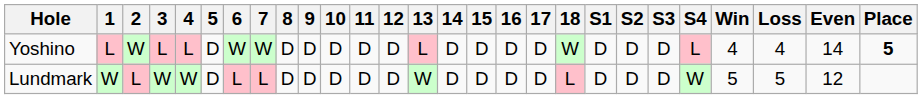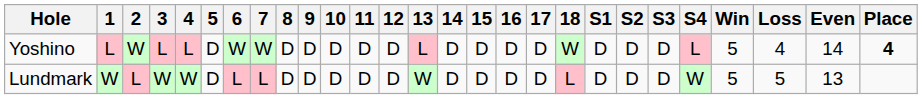Yoshino | Win: 4 -> 5
Yoshino | Place: 5 -> 4
Lundmark | Even: 12 -> 13
